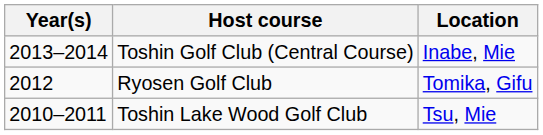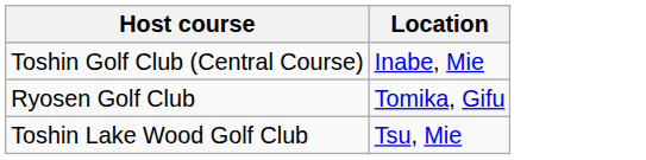- column: Year(s) | 2013–2014 | 2012 | 2010–2011
